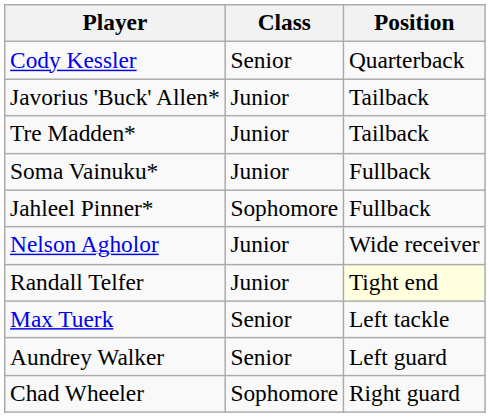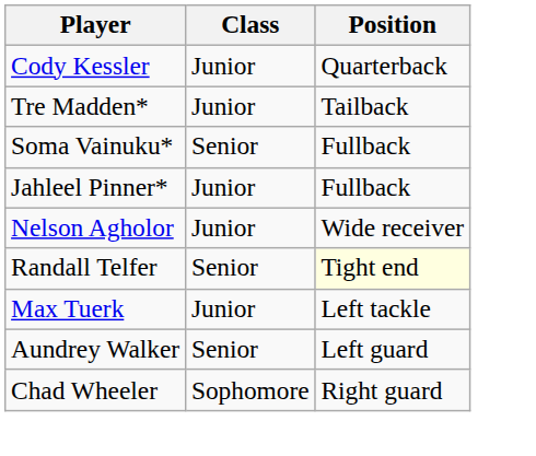Cody Kessler | Class: Senior -> Junior
- row: Javorius 'Buck' Allen* | Junior | Tailback
Soma Vainuku* | Class: Junior -> Senior
Jahleel Pinner* | Class: Sophomore -> Junior
Randall Telfer | Class: Junior -> Senior
Max Tuerk | Class: Senior -> Junior
